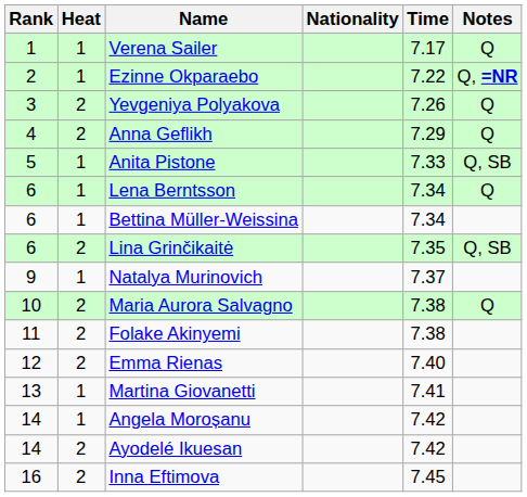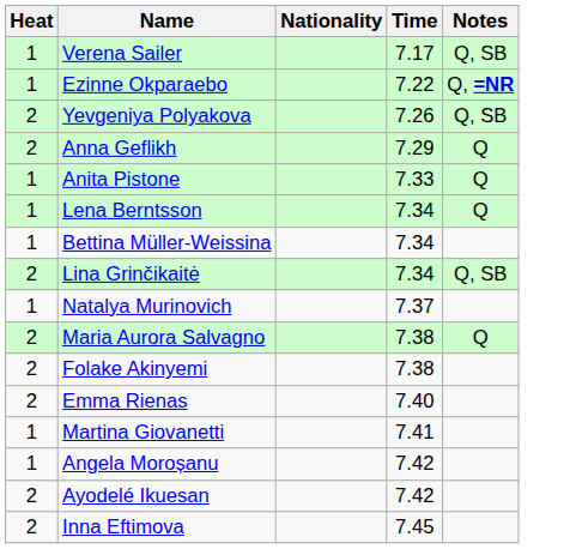- column: Rank | 1 | 2 | 3 | 4 | 5 | 6 | 6 | 6 | 9 | 10 | 11 | 12 | 13 | 14 | 14 | 16
Verena Sailer | Notes: Q -> Q, SB
Yevgeniya Polyakova | Notes: Q -> Q, SB
Anita Pistone | Notes: Q, SB -> Q
Lina Grinčikaitė | Time: 7.35 -> 7.34
